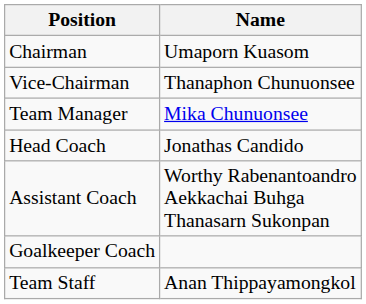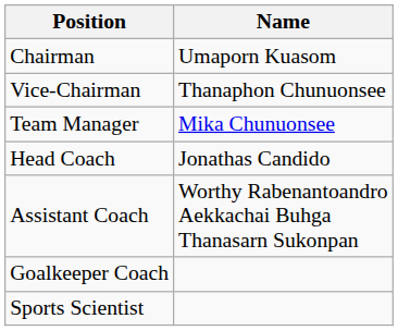+ row: Sports Scientist
- row: Team Staff | Anan Thippayamongkol
